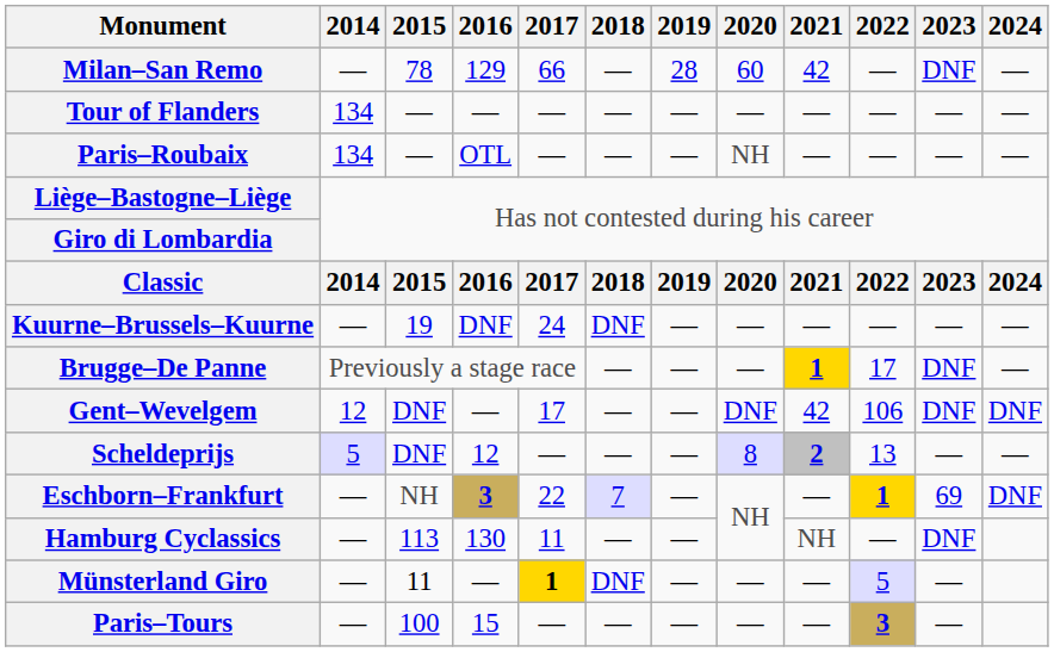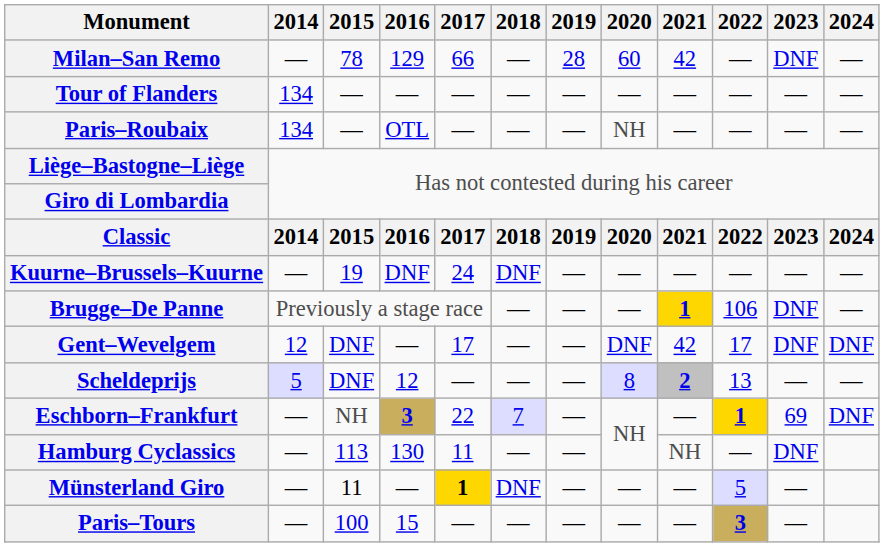Brugge–De Panne | 2022: 17 -> 106
Gent–Wevelgem | 2022: 106 -> 17
